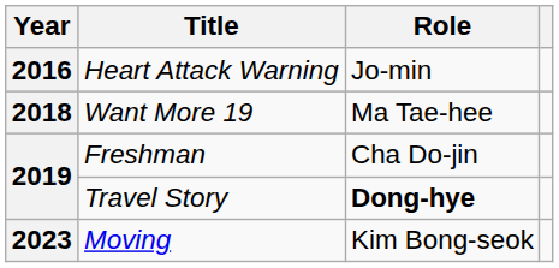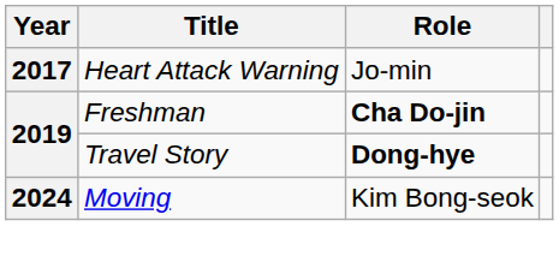Heart Attack Warning | Year: 2016 -> 2017
- row: 2018 | Want More 19 | Ma Tae-hee
Freshman | Role: normal -> bold
Moving | Year: 2023 -> 2024
